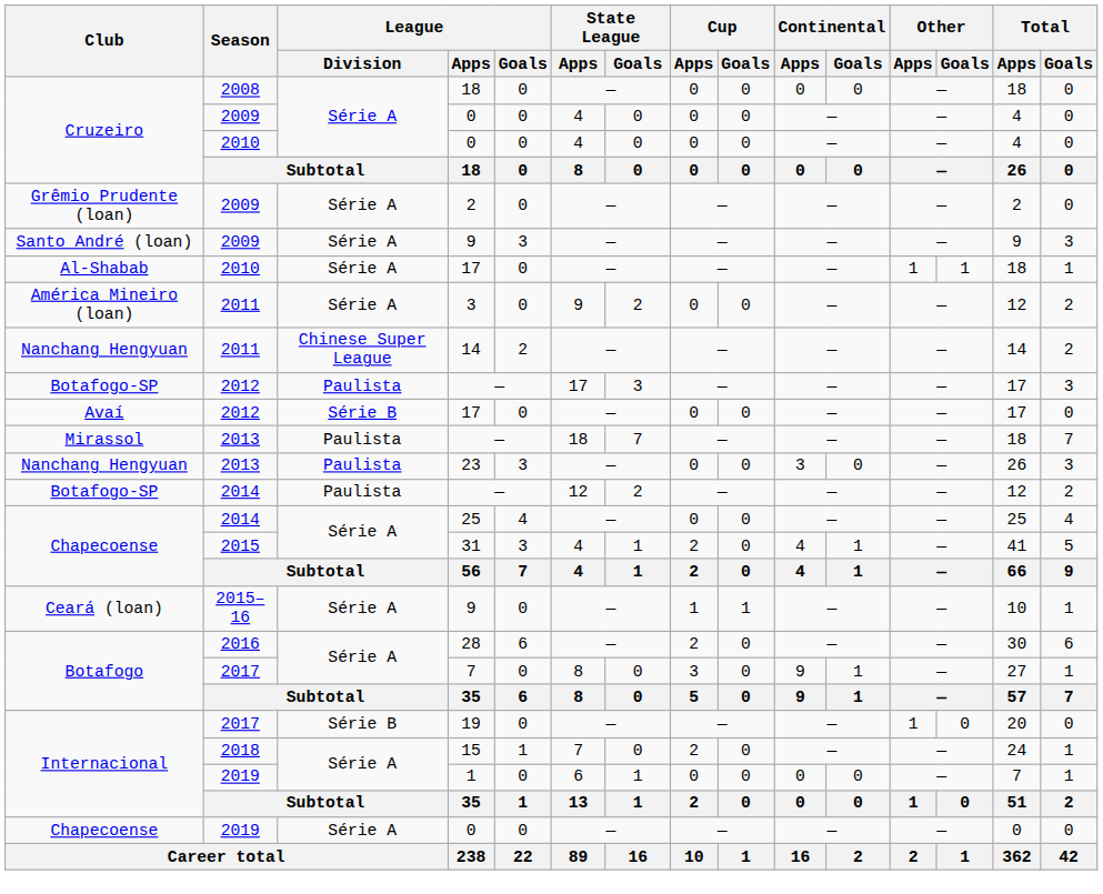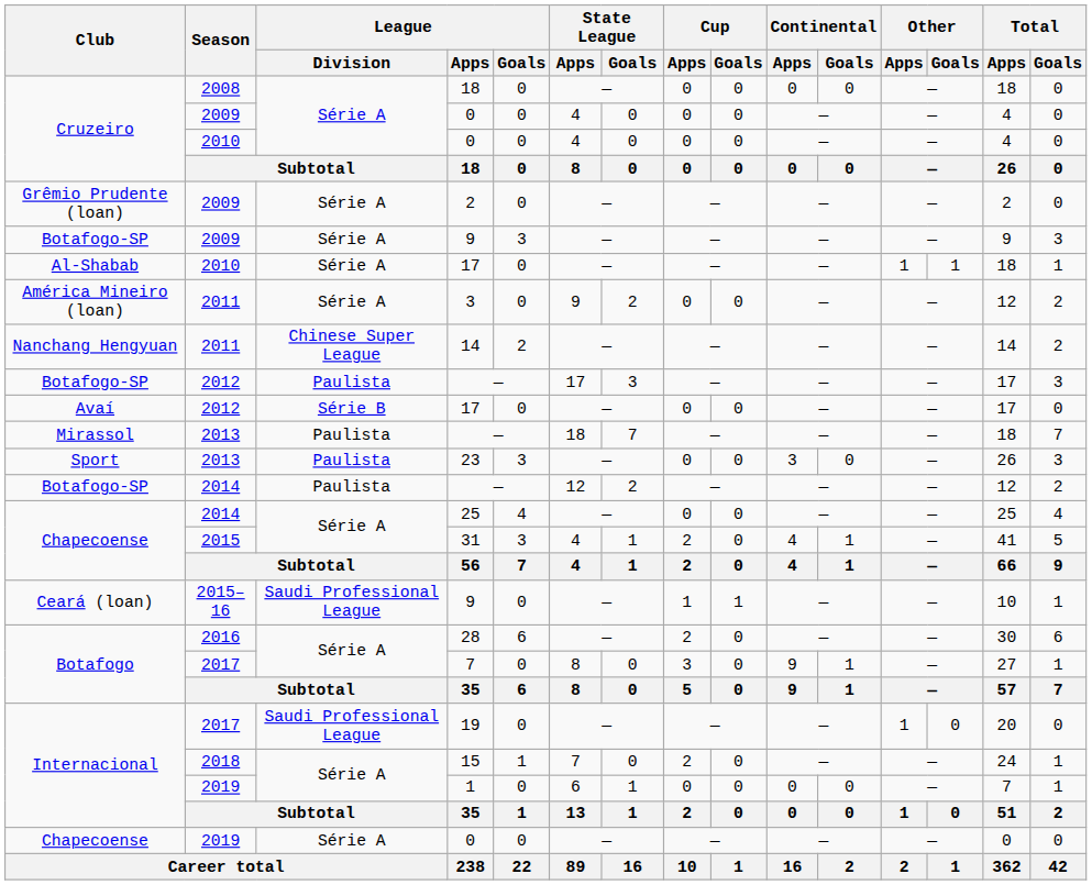2009 / 9 | Club: Santo André (loan) -> Botafogo-SP
23 | Club: Nanchang Hengyuan -> Sport
2015–16 / 9 | League / Division: Série A -> Saudi Professional League
19 | League / Division: Série B -> Saudi Professional League
